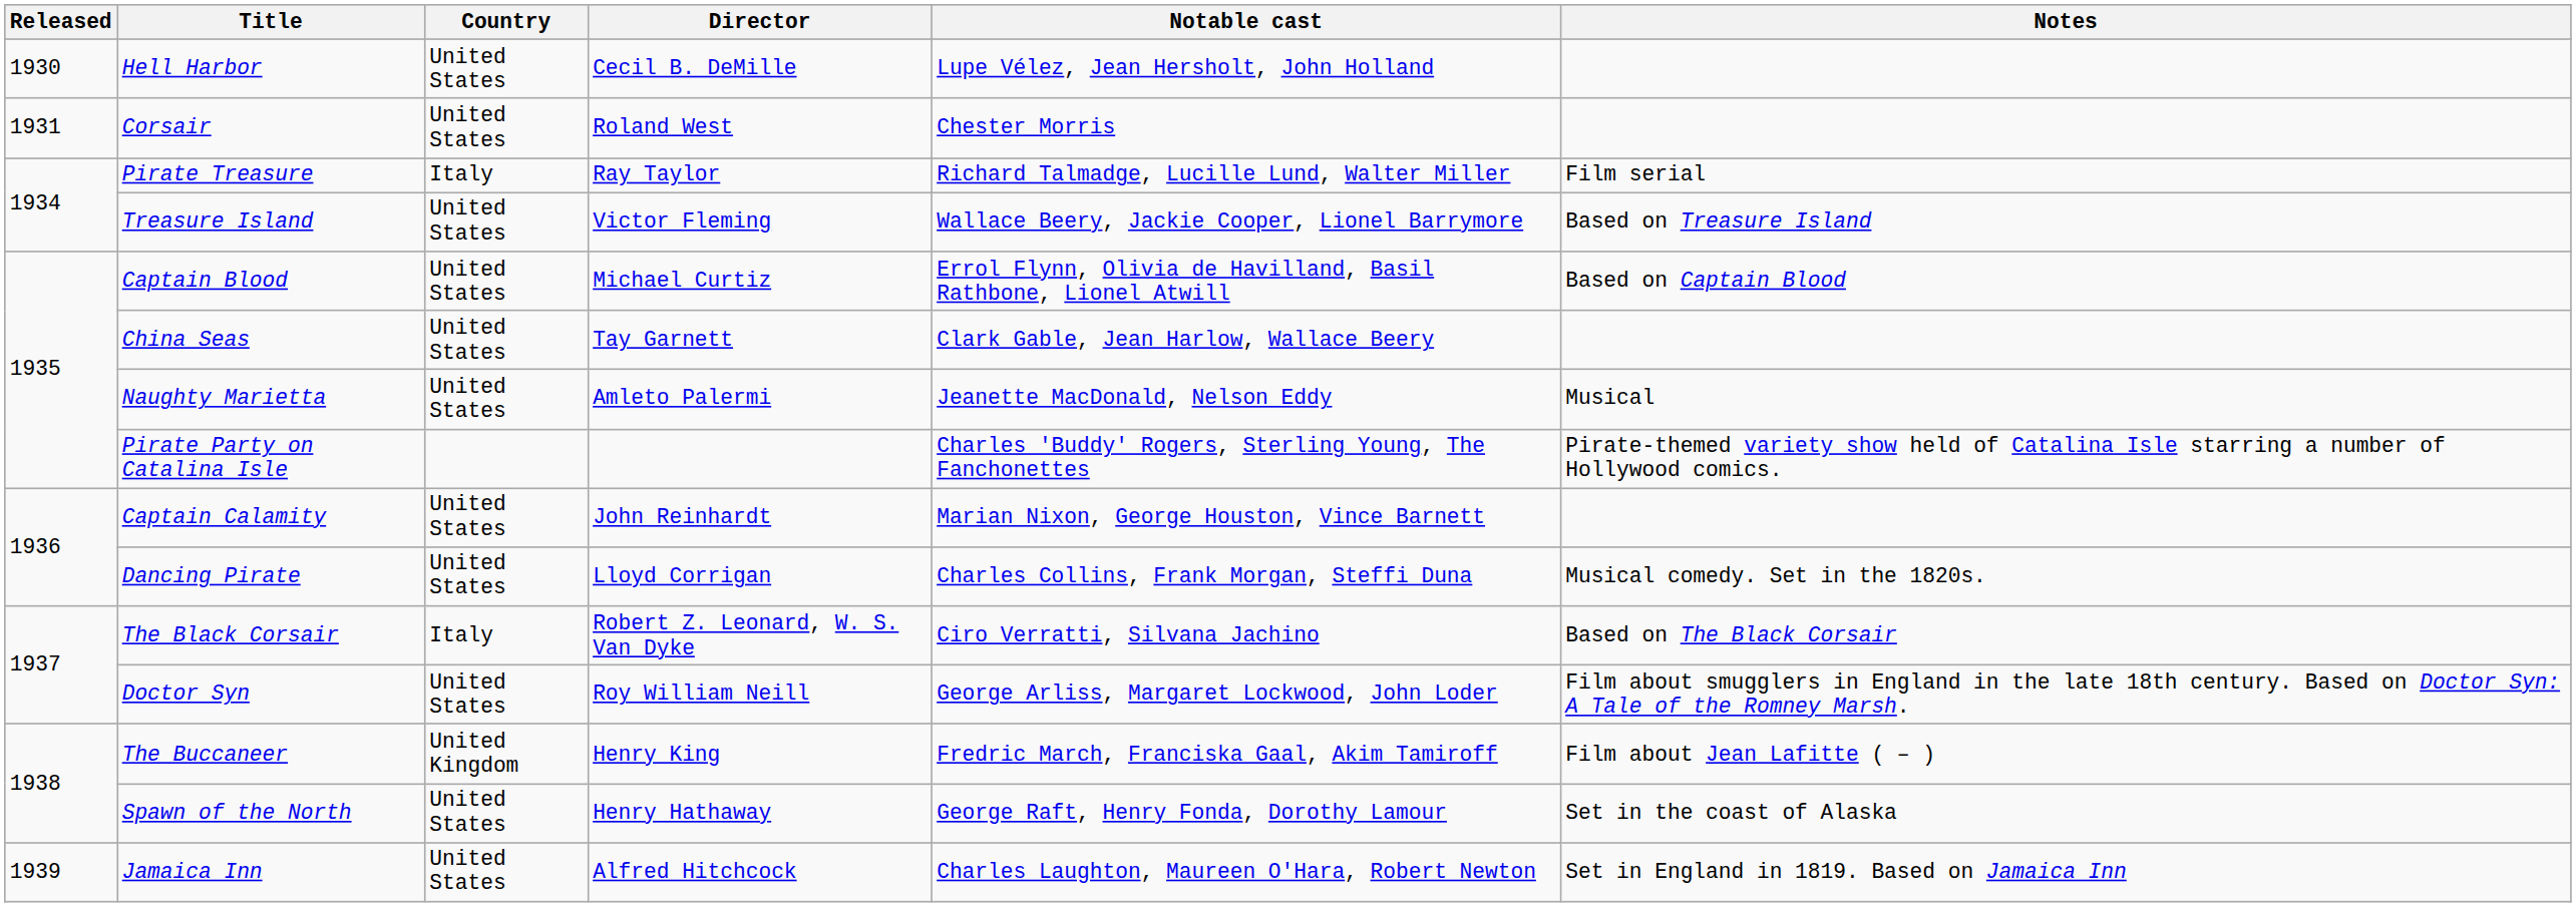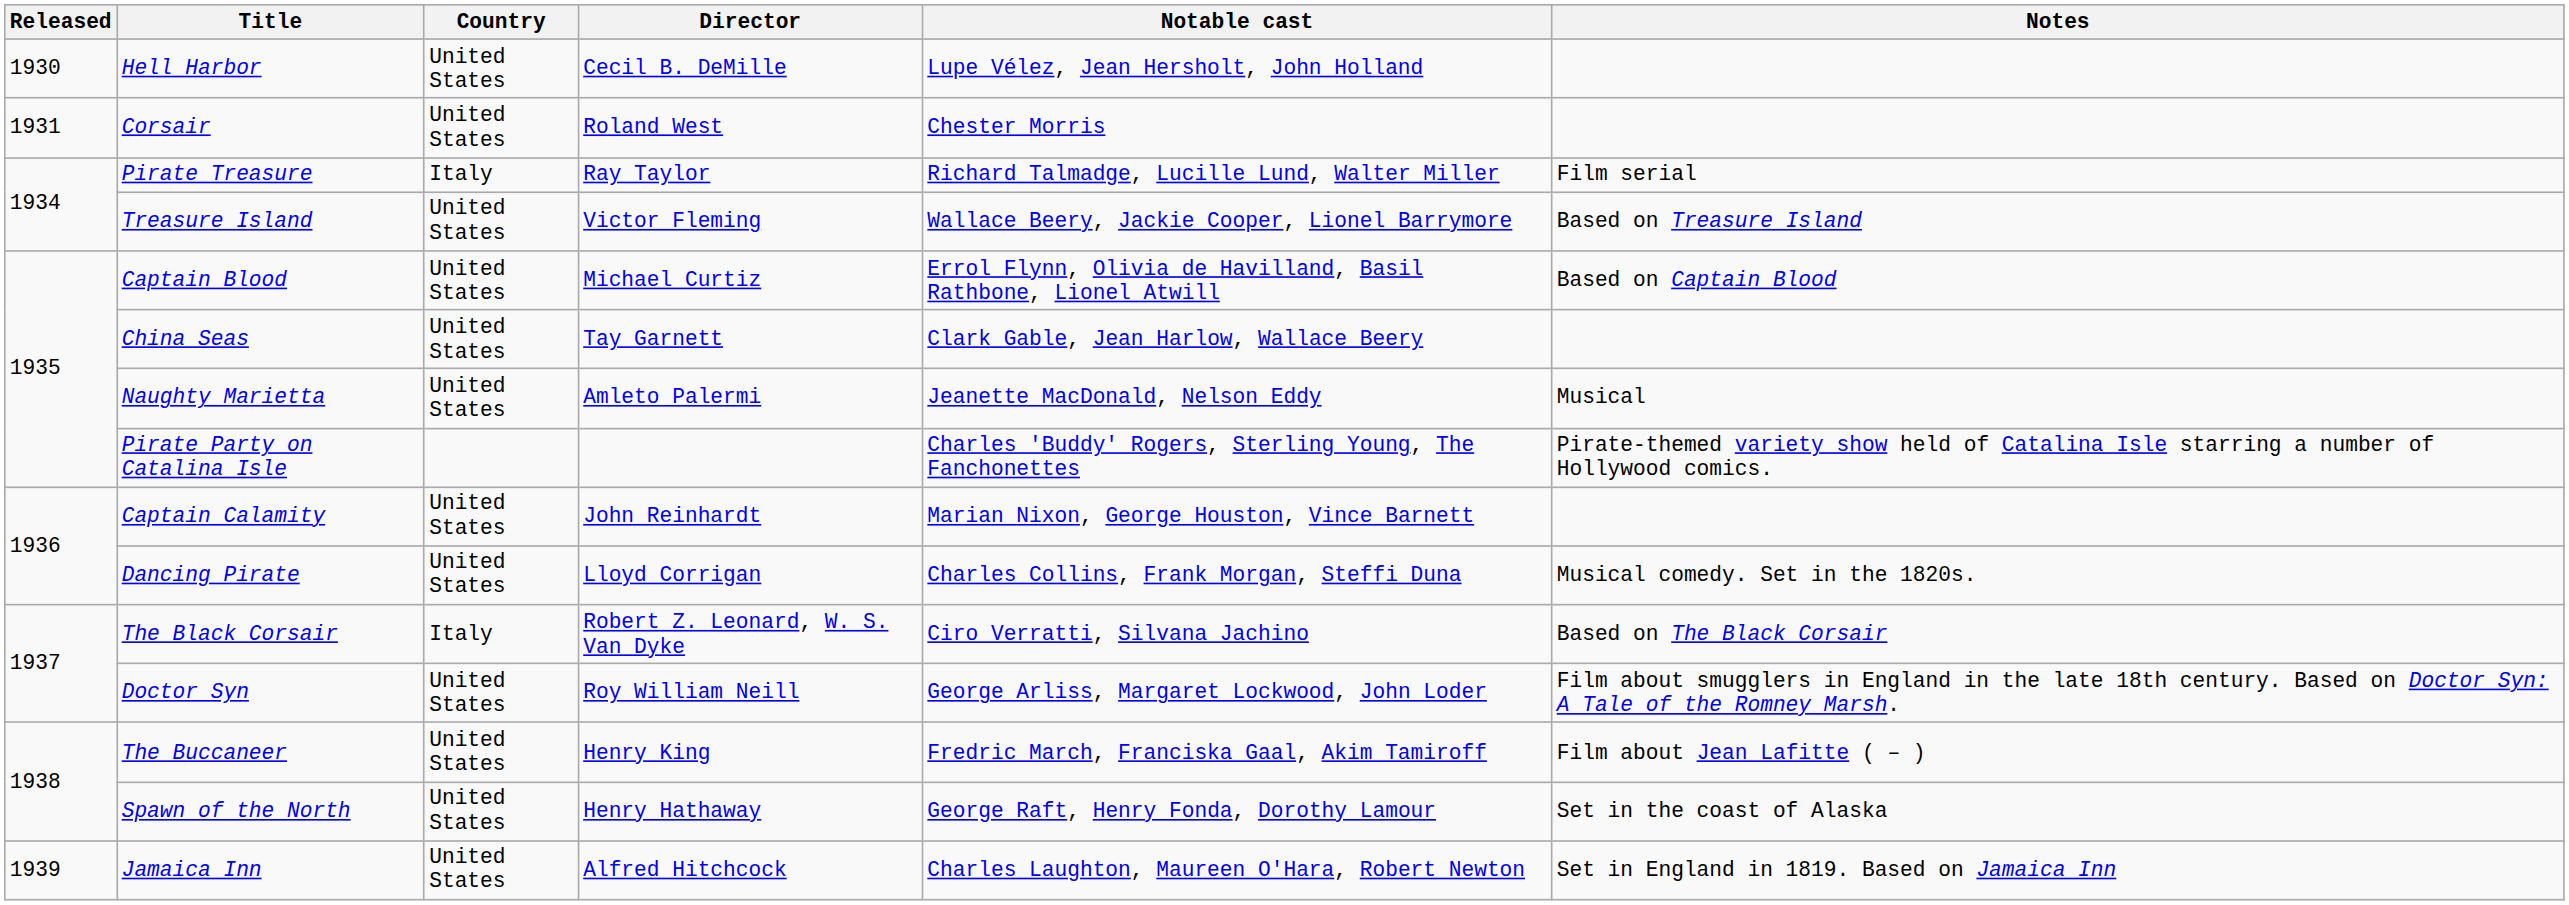The Buccaneer | Country: United Kingdom -> United States
